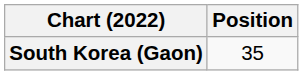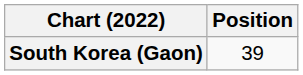South Korea (Gaon) | Position: 35 -> 39
